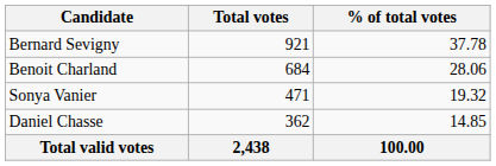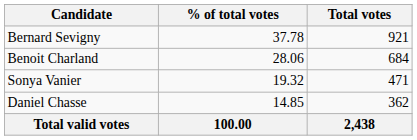columns swapped: Total votes <-> % of total votes
